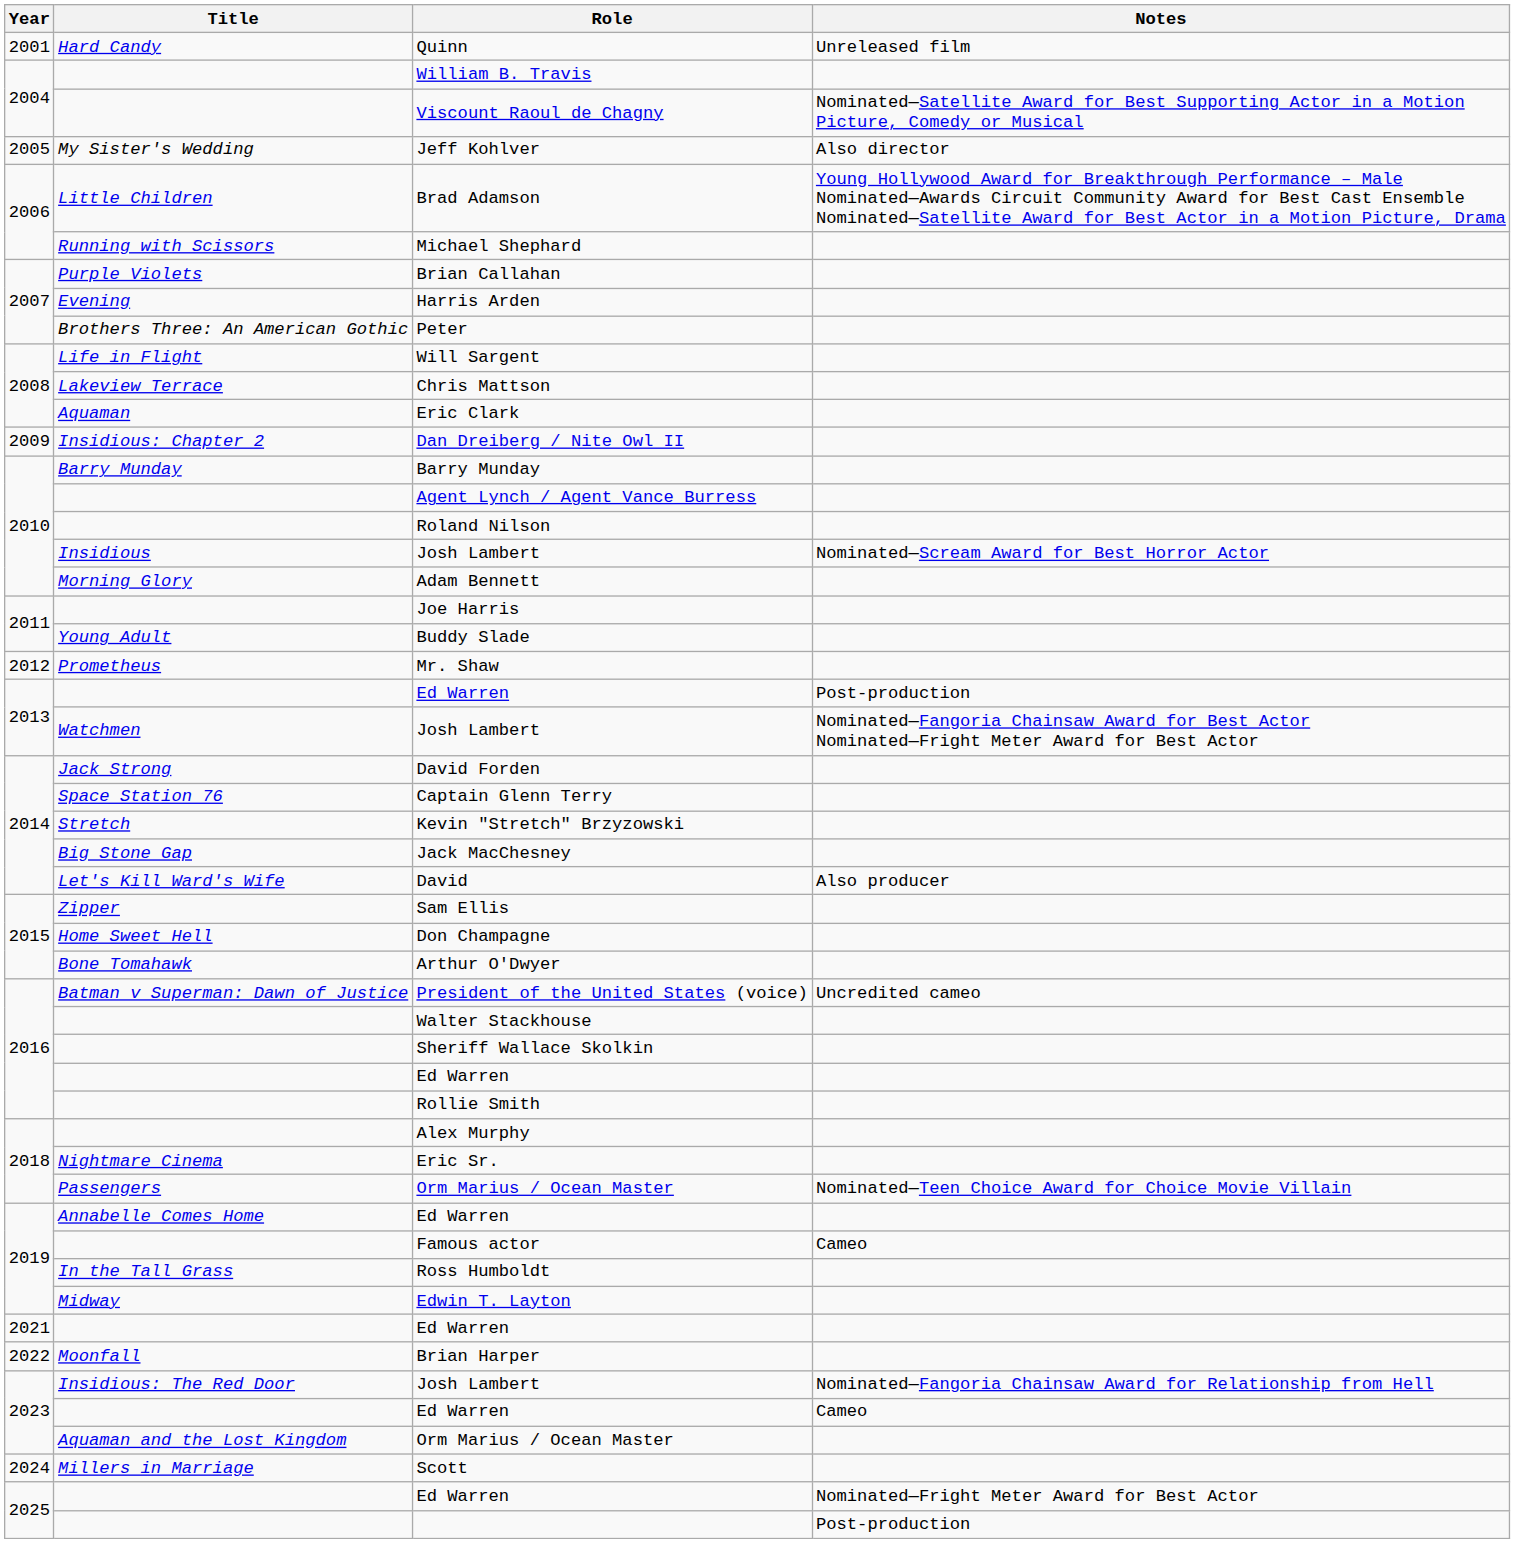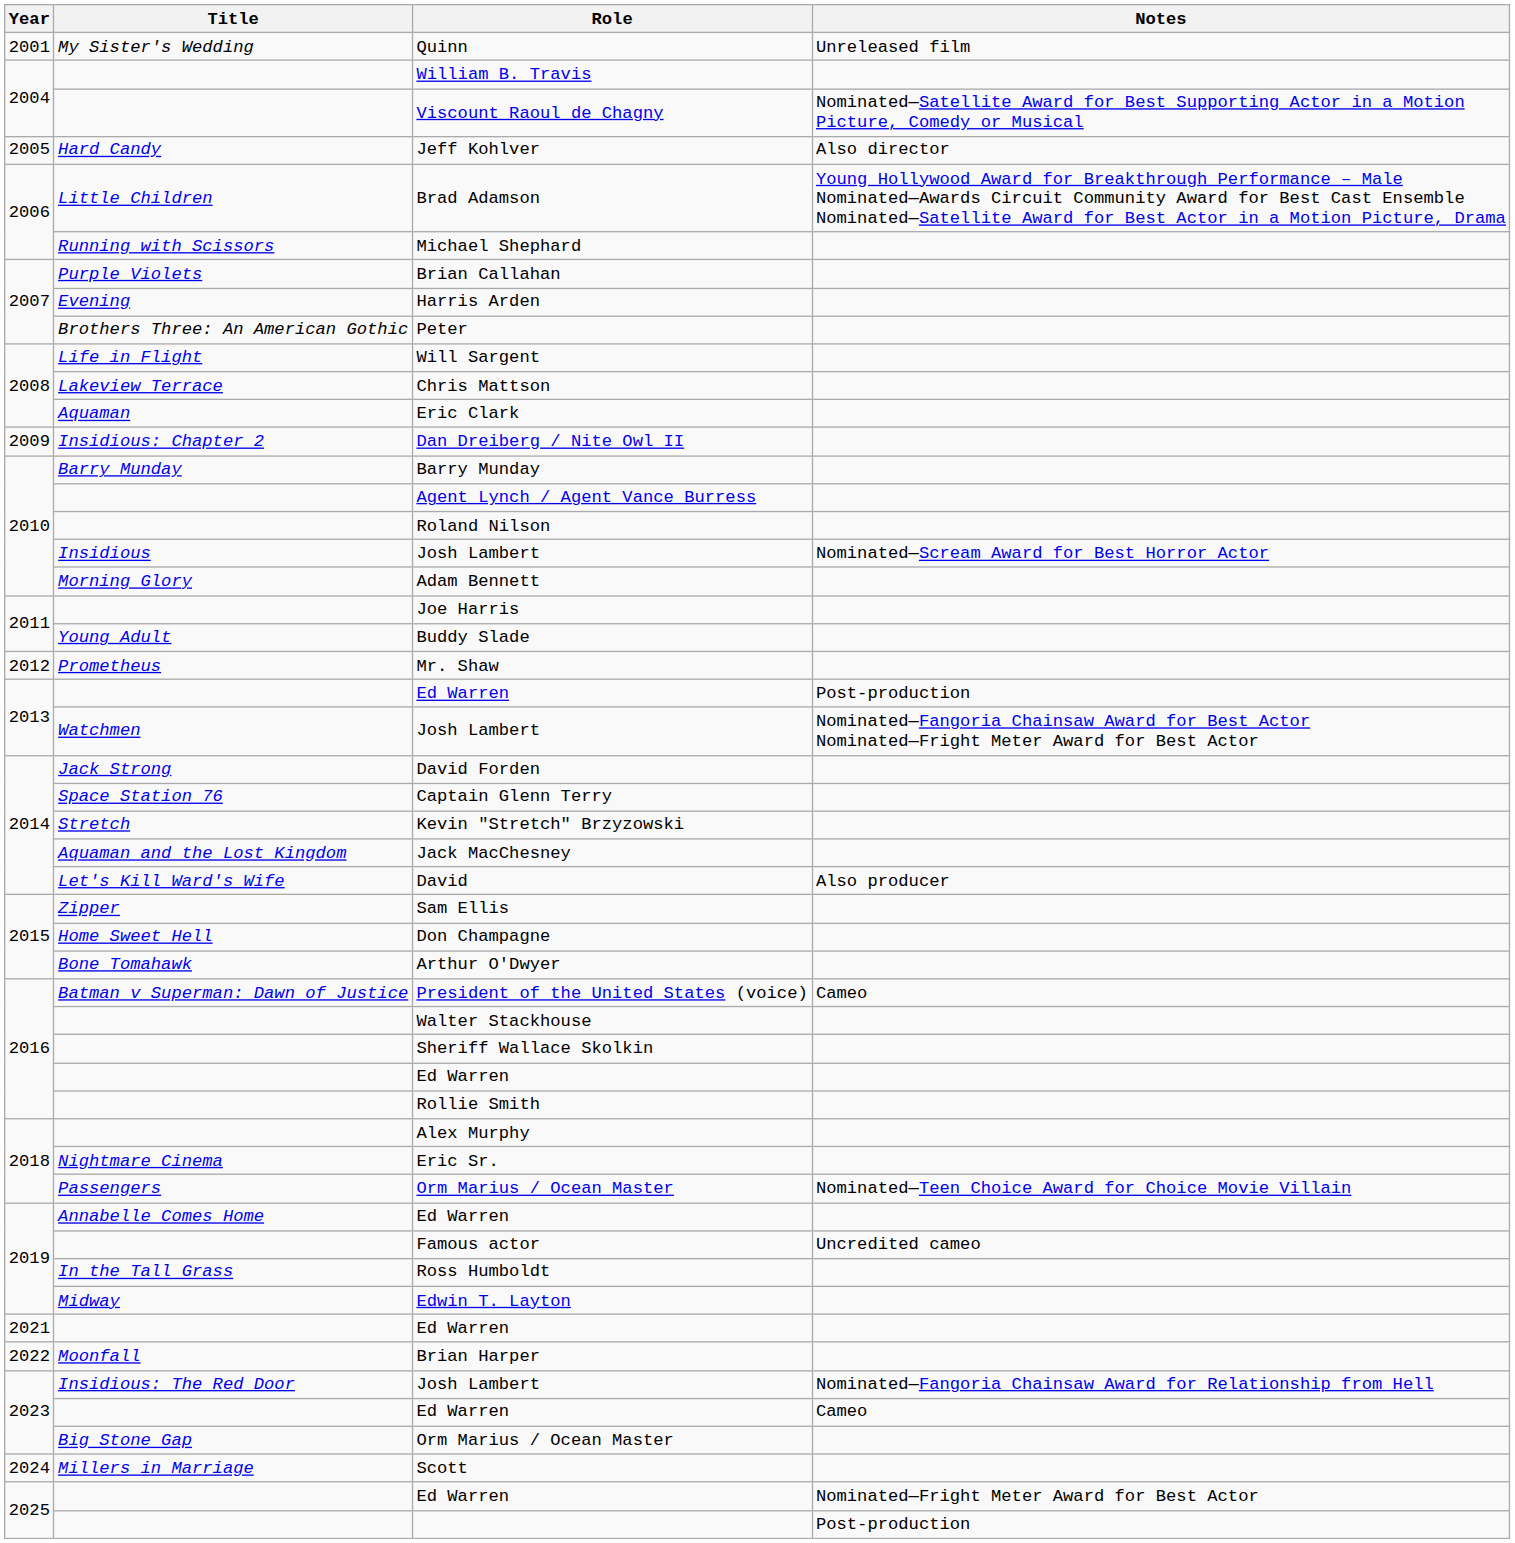Quinn | Title: Hard Candy -> My Sister's Wedding
Jeff Kohlver | Title: My Sister's Wedding -> Hard Candy
Jack MacChesney | Title: Big Stone Gap -> Aquaman and the Lost Kingdom
President of the United States (voice) | Notes: Uncredited cameo -> Cameo
Famous actor | Notes: Cameo -> Uncredited cameo
2023 / Orm Marius / Ocean Master | Title: Aquaman and the Lost Kingdom -> Big Stone Gap
